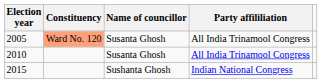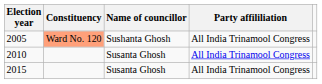2005 | Name of councillor: Susanta Ghosh -> Sushanta Ghosh
2015 | Name of councillor: Sushanta Ghosh -> Susanta Ghosh
2015 | Party affililiation: Indian National Congress -> All India Trinamool Congress
